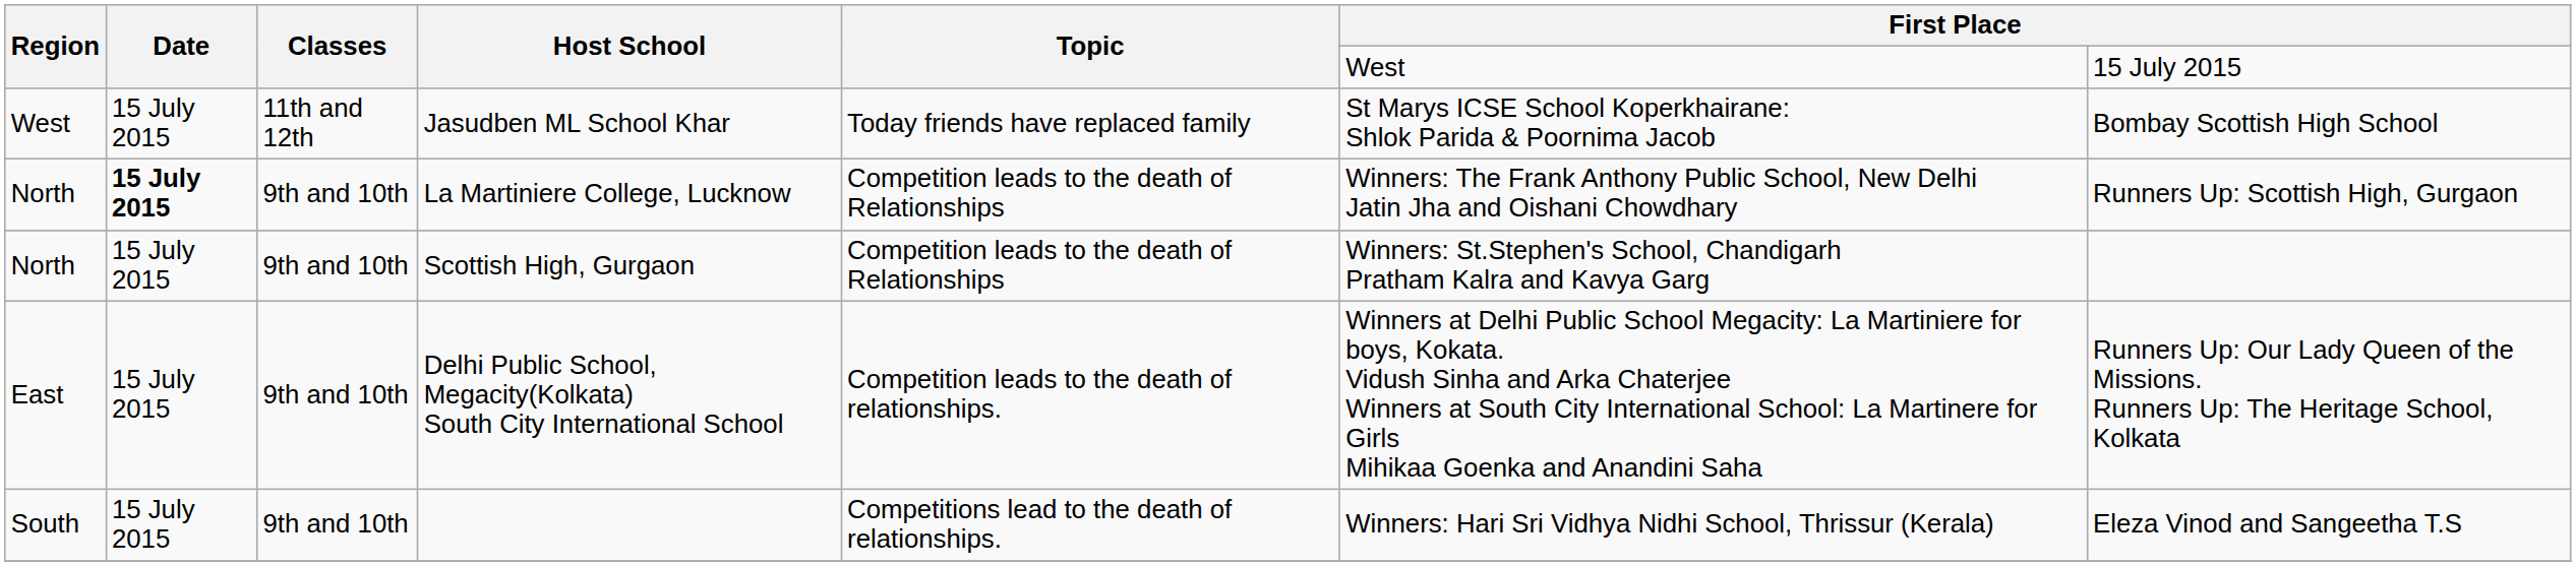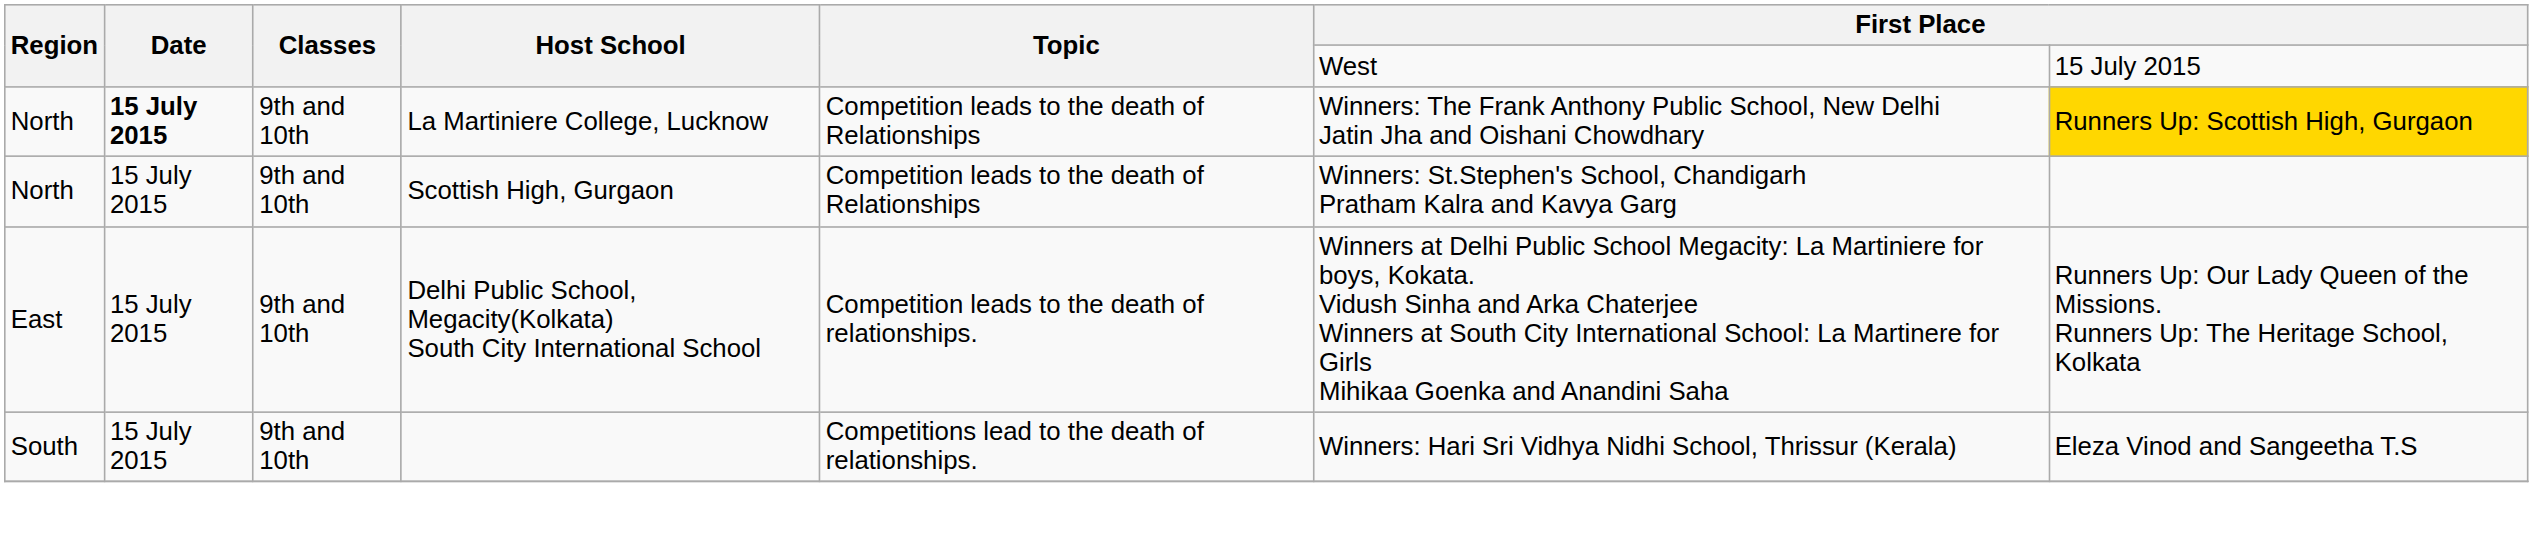- row: West | 15 July 2015 | 11th and 12th | Jasudben ML School Khar | Today friends have replaced family | St Marys ICSE School Koperkhairane: Shlok Parida & Poornima Jacob | Bombay Scottish High School
La Martiniere College, Lucknow | column 7: no background -> gold background
